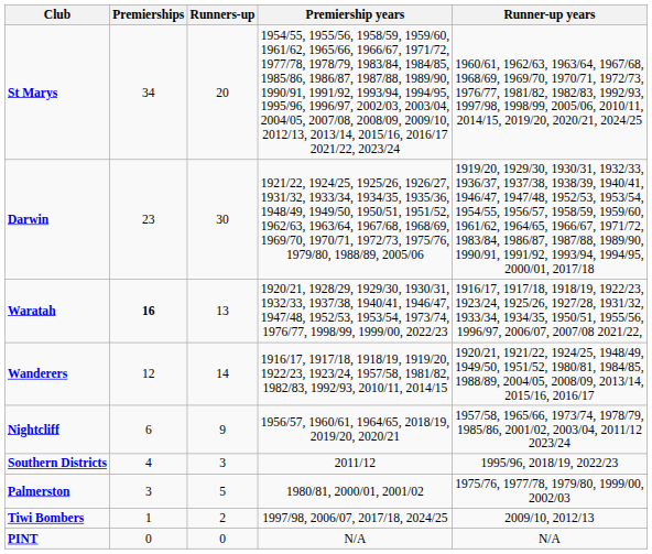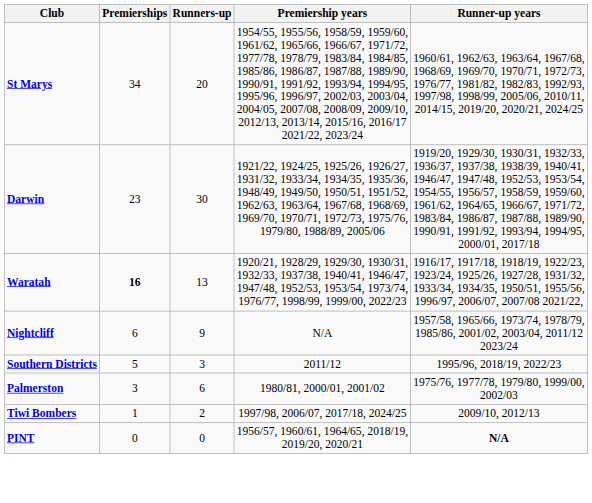- row: Wanderers | 12 | 14 | 1916/17, 1917/18, 1918/19, 1919/20, 1922/23, 1923/24, 1957/58, 1981/82, 1982/83, 1992/93, 2010/11, 2014/15 | 1920/21, 1921/22, 1924/25, 1948/49, 1949/50, 1951/52, 1980/81, 1984/85, 1988/89, 2004/05, 2008/09, 2013/14, 2015/16, 2016/17
Nightcliff | Premiership years: 1956/57, 1960/61, 1964/65, 2018/19, 2019/20, 2020/21 -> N/A
Southern Districts | Premierships: 4 -> 5
Palmerston | Runners-up: 5 -> 6
PINT | Premiership years: N/A -> 1956/57, 1960/61, 1964/65, 2018/19, 2019/20, 2020/21
PINT | Runner-up years: normal -> bold
